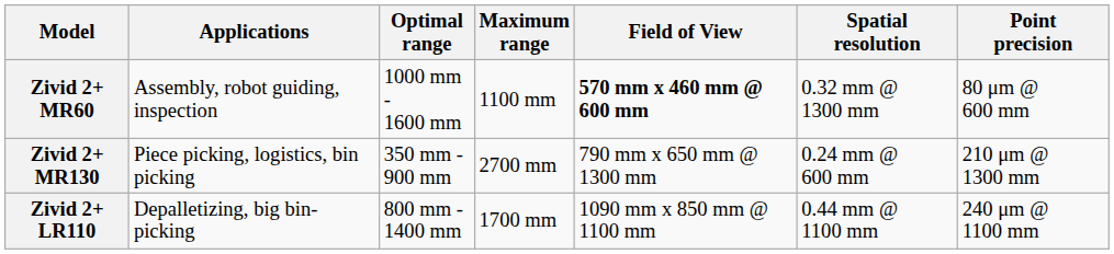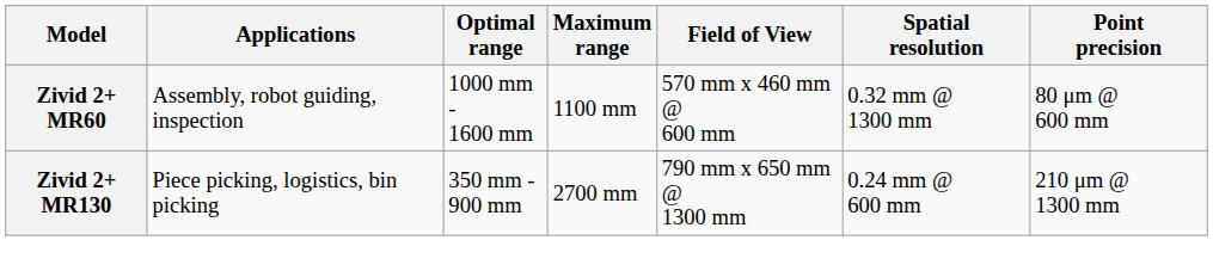Zivid 2+ MR60 | Field of View: bold -> normal
- row: Zivid 2+ LR110 | Depalletizing, big bin-picking | 800 mm - 1400 mm | 1700 mm | 1090 mm x 850 mm @ 1100 mm | 0.44 mm @ 1100 mm | 240 μm @ 1100 mm
